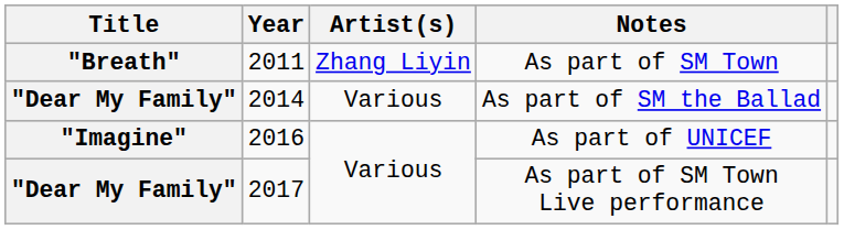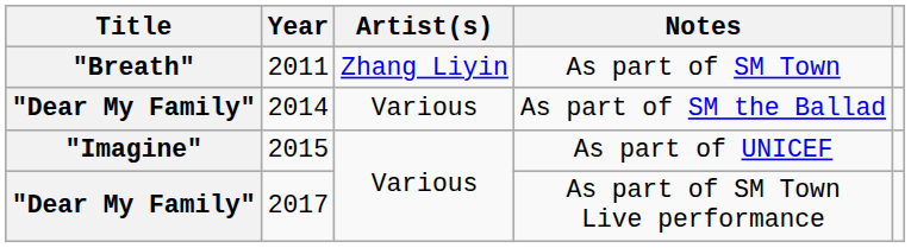As part of UNICEF | Year: 2016 -> 2015
